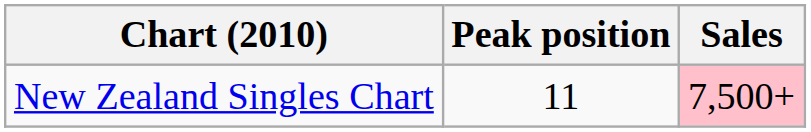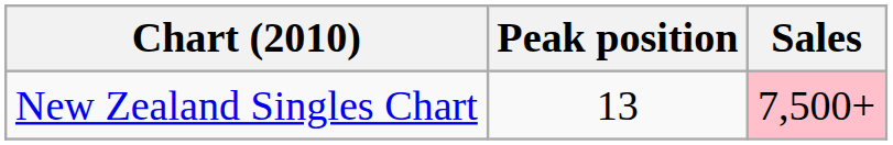New Zealand Singles Chart | Peak position: 11 -> 13
